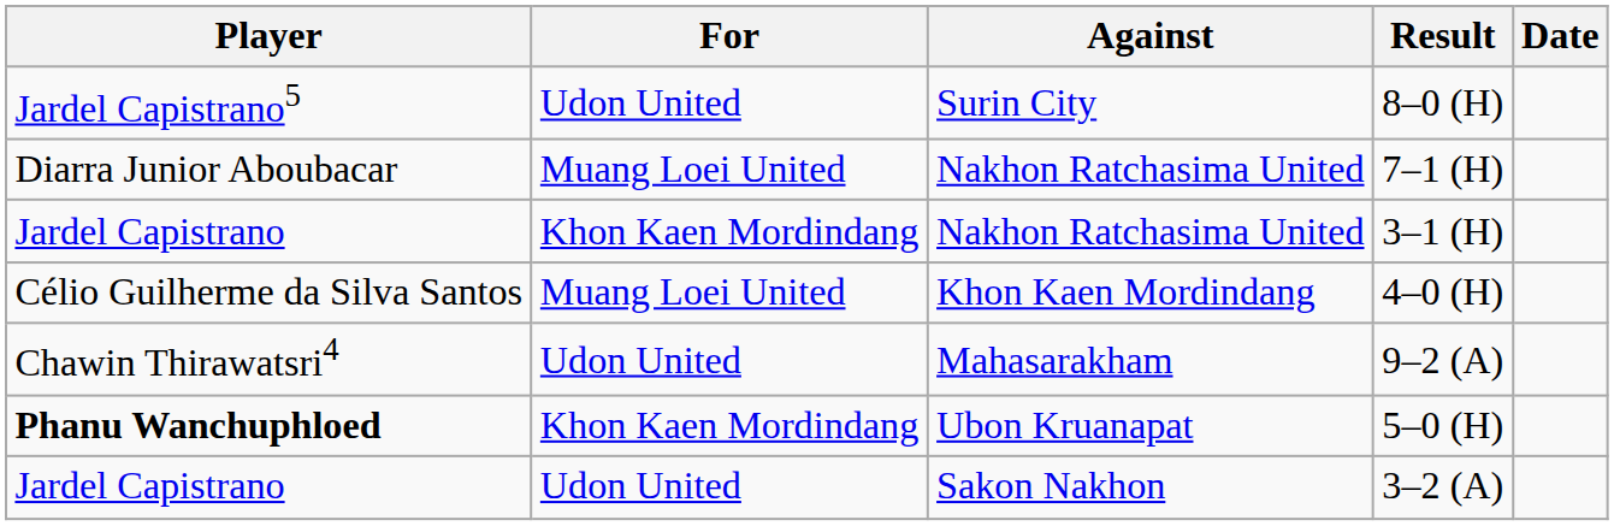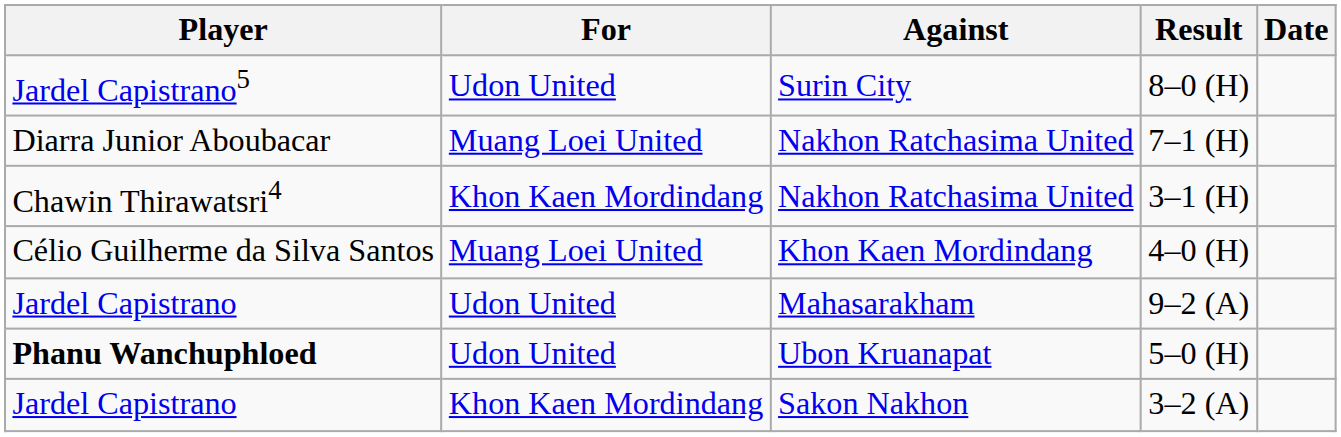3–1 (H) | Player: Jardel Capistrano -> Chawin Thirawatsri4
9–2 (A) | Player: Chawin Thirawatsri4 -> Jardel Capistrano
5–0 (H) | For: Khon Kaen Mordindang -> Udon United
3–2 (A) | For: Udon United -> Khon Kaen Mordindang
